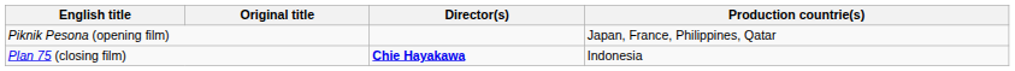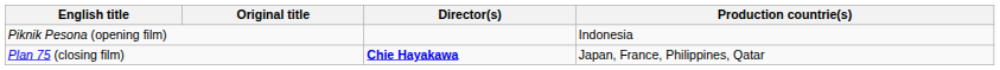Piknik Pesona (opening film) | Production countrie(s): Japan, France, Philippines, Qatar -> Indonesia
Plan 75 (closing film) | Production countrie(s): Indonesia -> Japan, France, Philippines, Qatar
